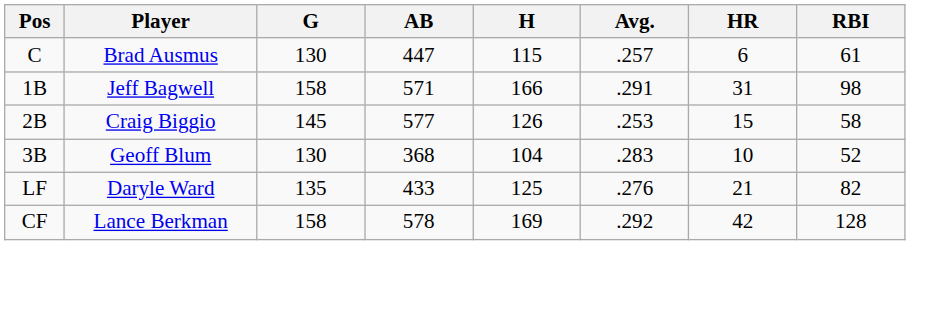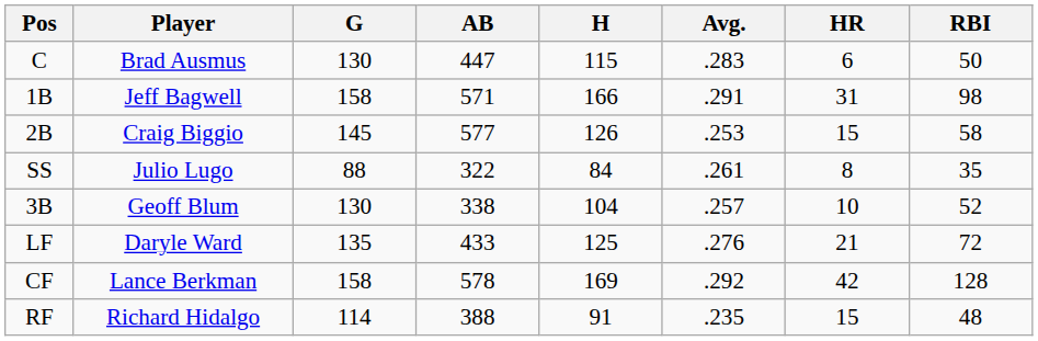C | Avg.: .257 -> .283
C | RBI: 61 -> 50
+ row: SS | Julio Lugo | 88 | 322 | 84 | .261 | 8 | 35
3B | AB: 368 -> 338
3B | Avg.: .283 -> .257
LF | RBI: 82 -> 72
+ row: RF | Richard Hidalgo | 114 | 388 | 91 | .235 | 15 | 48
